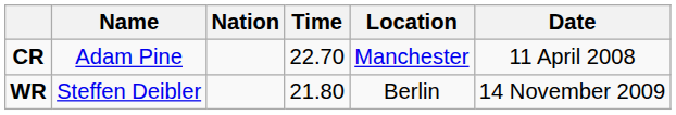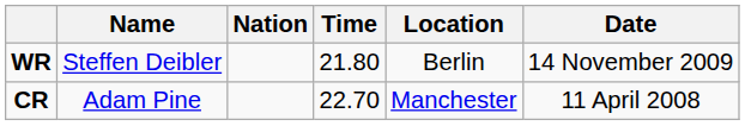rows swapped: WR <-> CR
